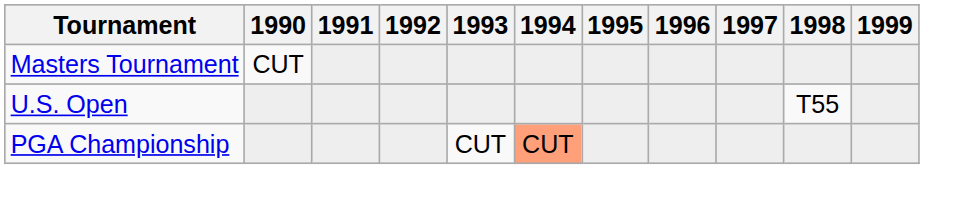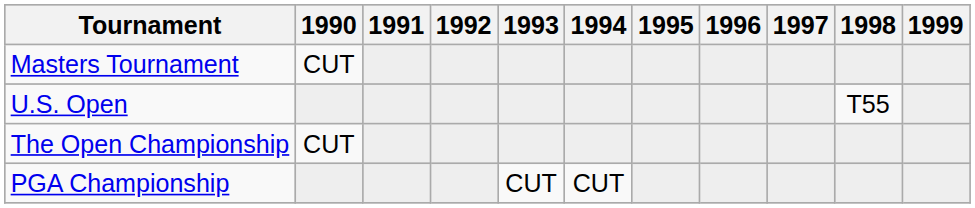+ row: The Open Championship | CUT
PGA Championship | 1994: lightsalmon background -> no background
